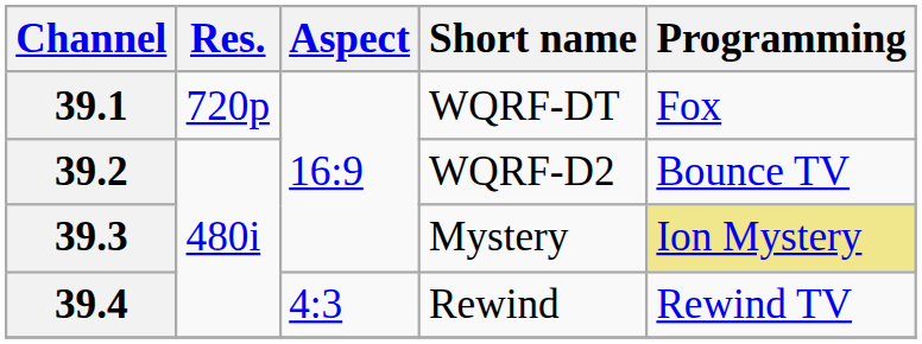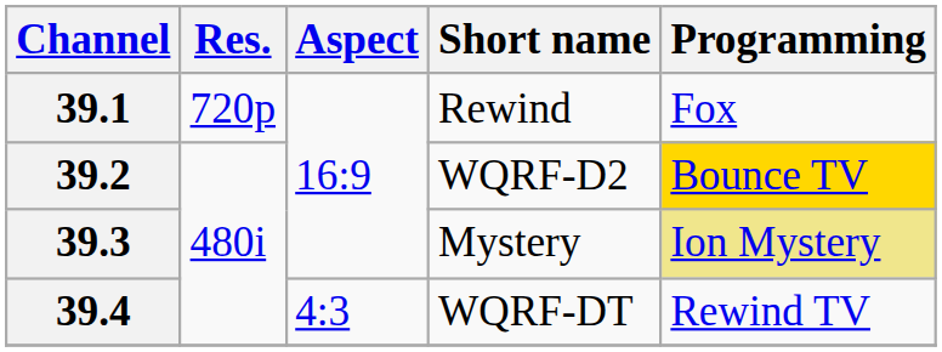39.1 | Short name: WQRF-DT -> Rewind
39.2 | Programming: no background -> gold background
39.4 | Short name: Rewind -> WQRF-DT
